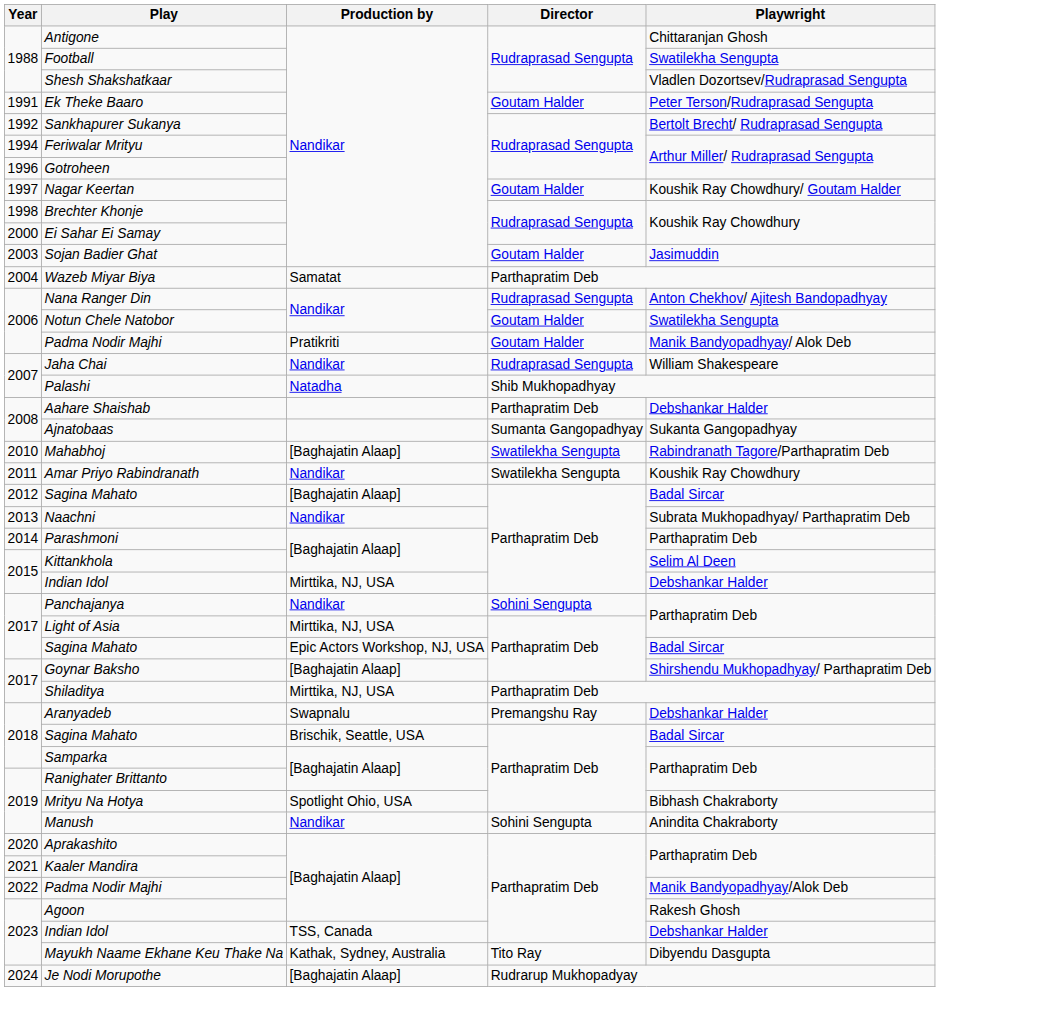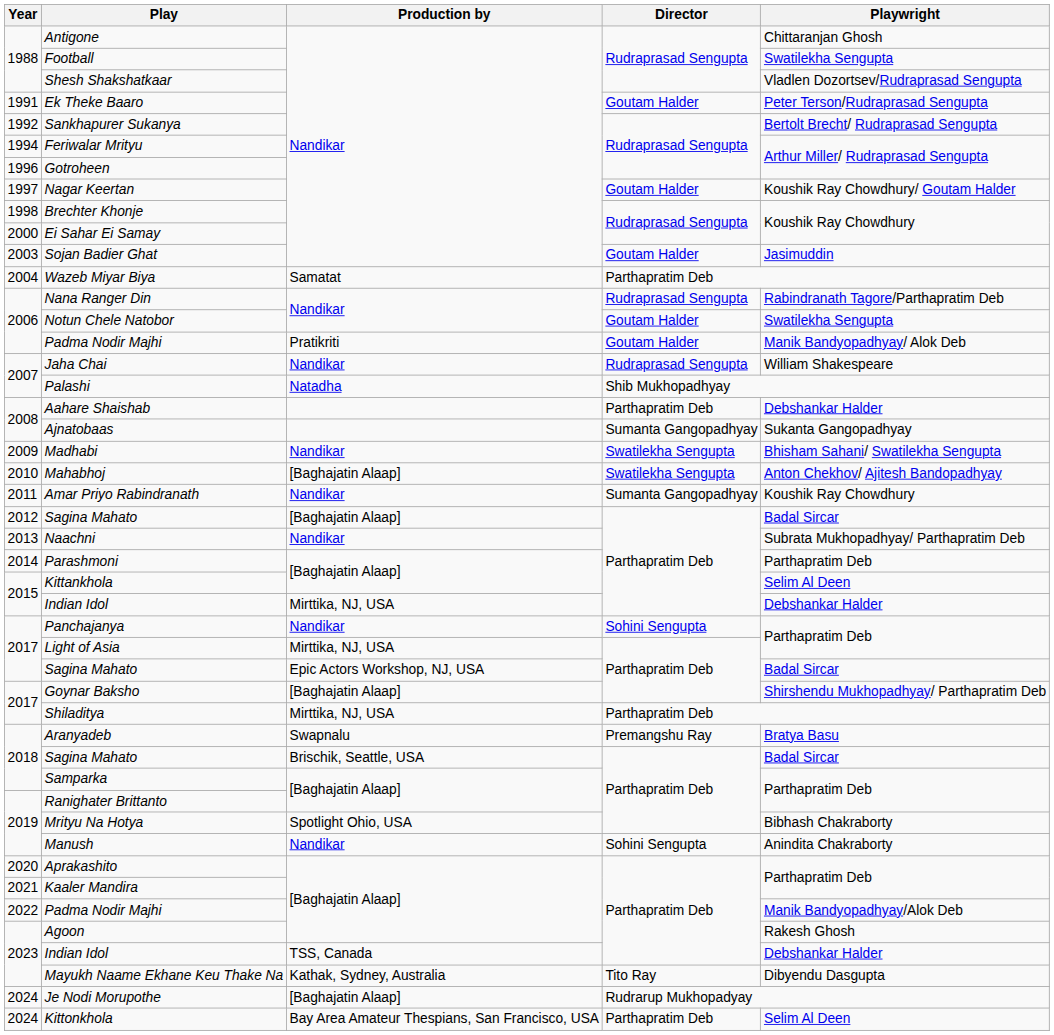Nana Ranger Din | Playwright: Anton Chekhov/ Ajitesh Bandopadhyay -> Rabindranath Tagore/Parthapratim Deb
+ row: 2009 | Madhabi | Nandikar | Swatilekha Sengupta | Bhisham Sahani/ Swatilekha Sengupta
Mahabhoj | Playwright: Rabindranath Tagore/Parthapratim Deb -> Anton Chekhov/ Ajitesh Bandopadhyay
Amar Priyo Rabindranath | Director: Swatilekha Sengupta -> Sumanta Gangopadhyay
Aranyadeb | Playwright: Debshankar Halder -> Bratya Basu
+ row: 2024 | Kittonkhola | Bay Area Amateur Thespians, San Francisco, USA | Parthapratim Deb | Selim Al Deen
